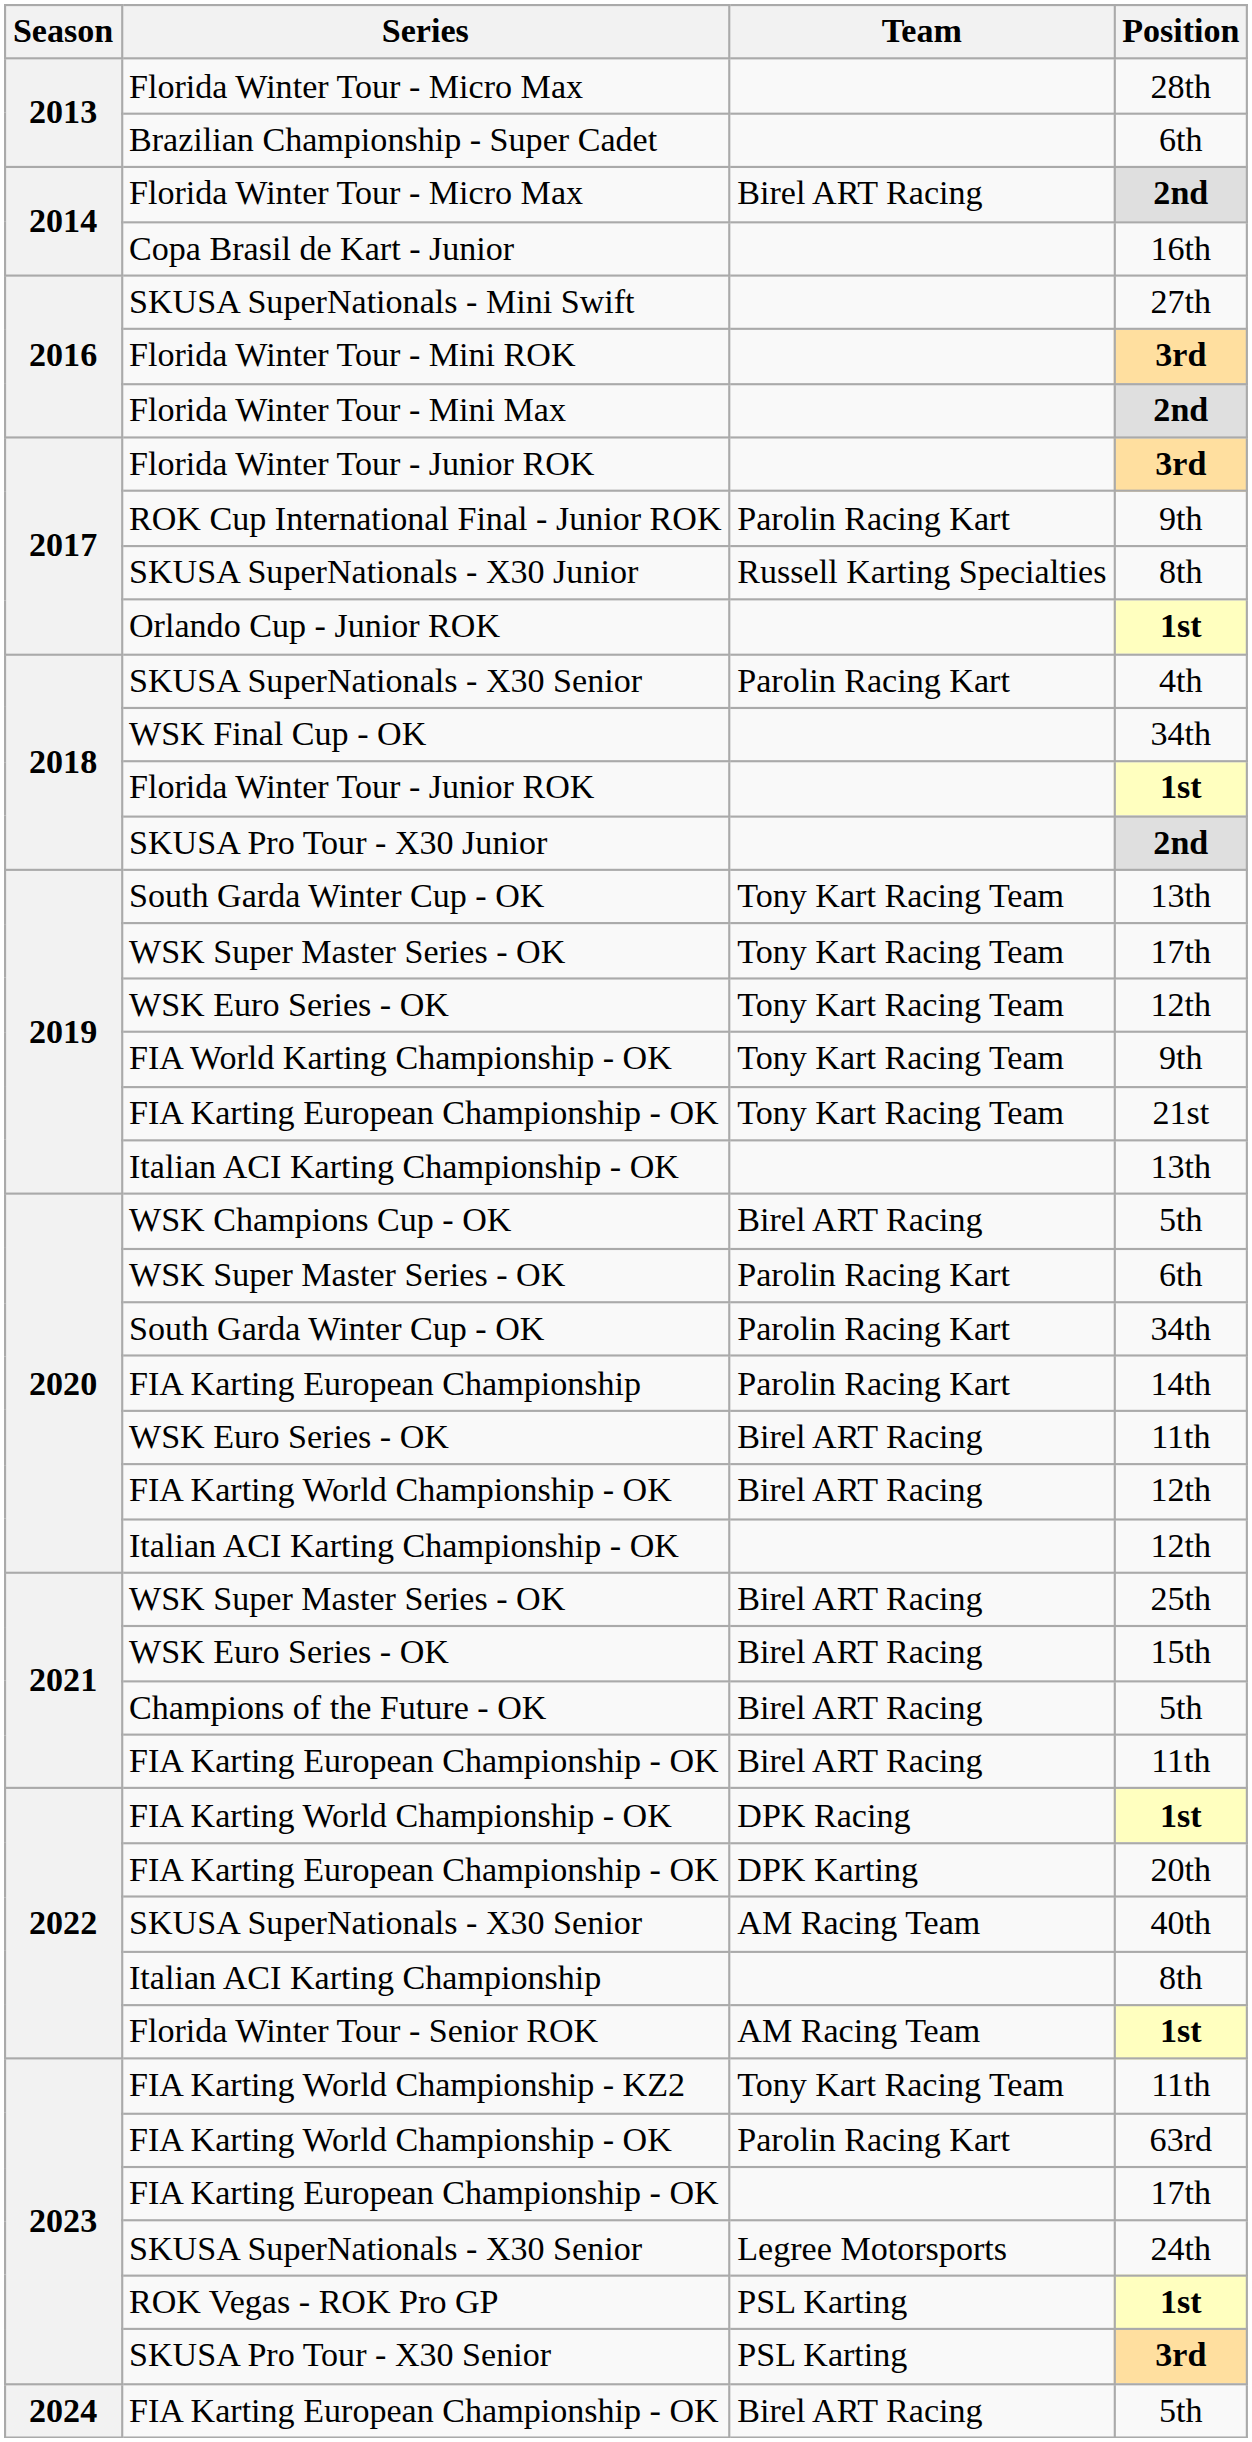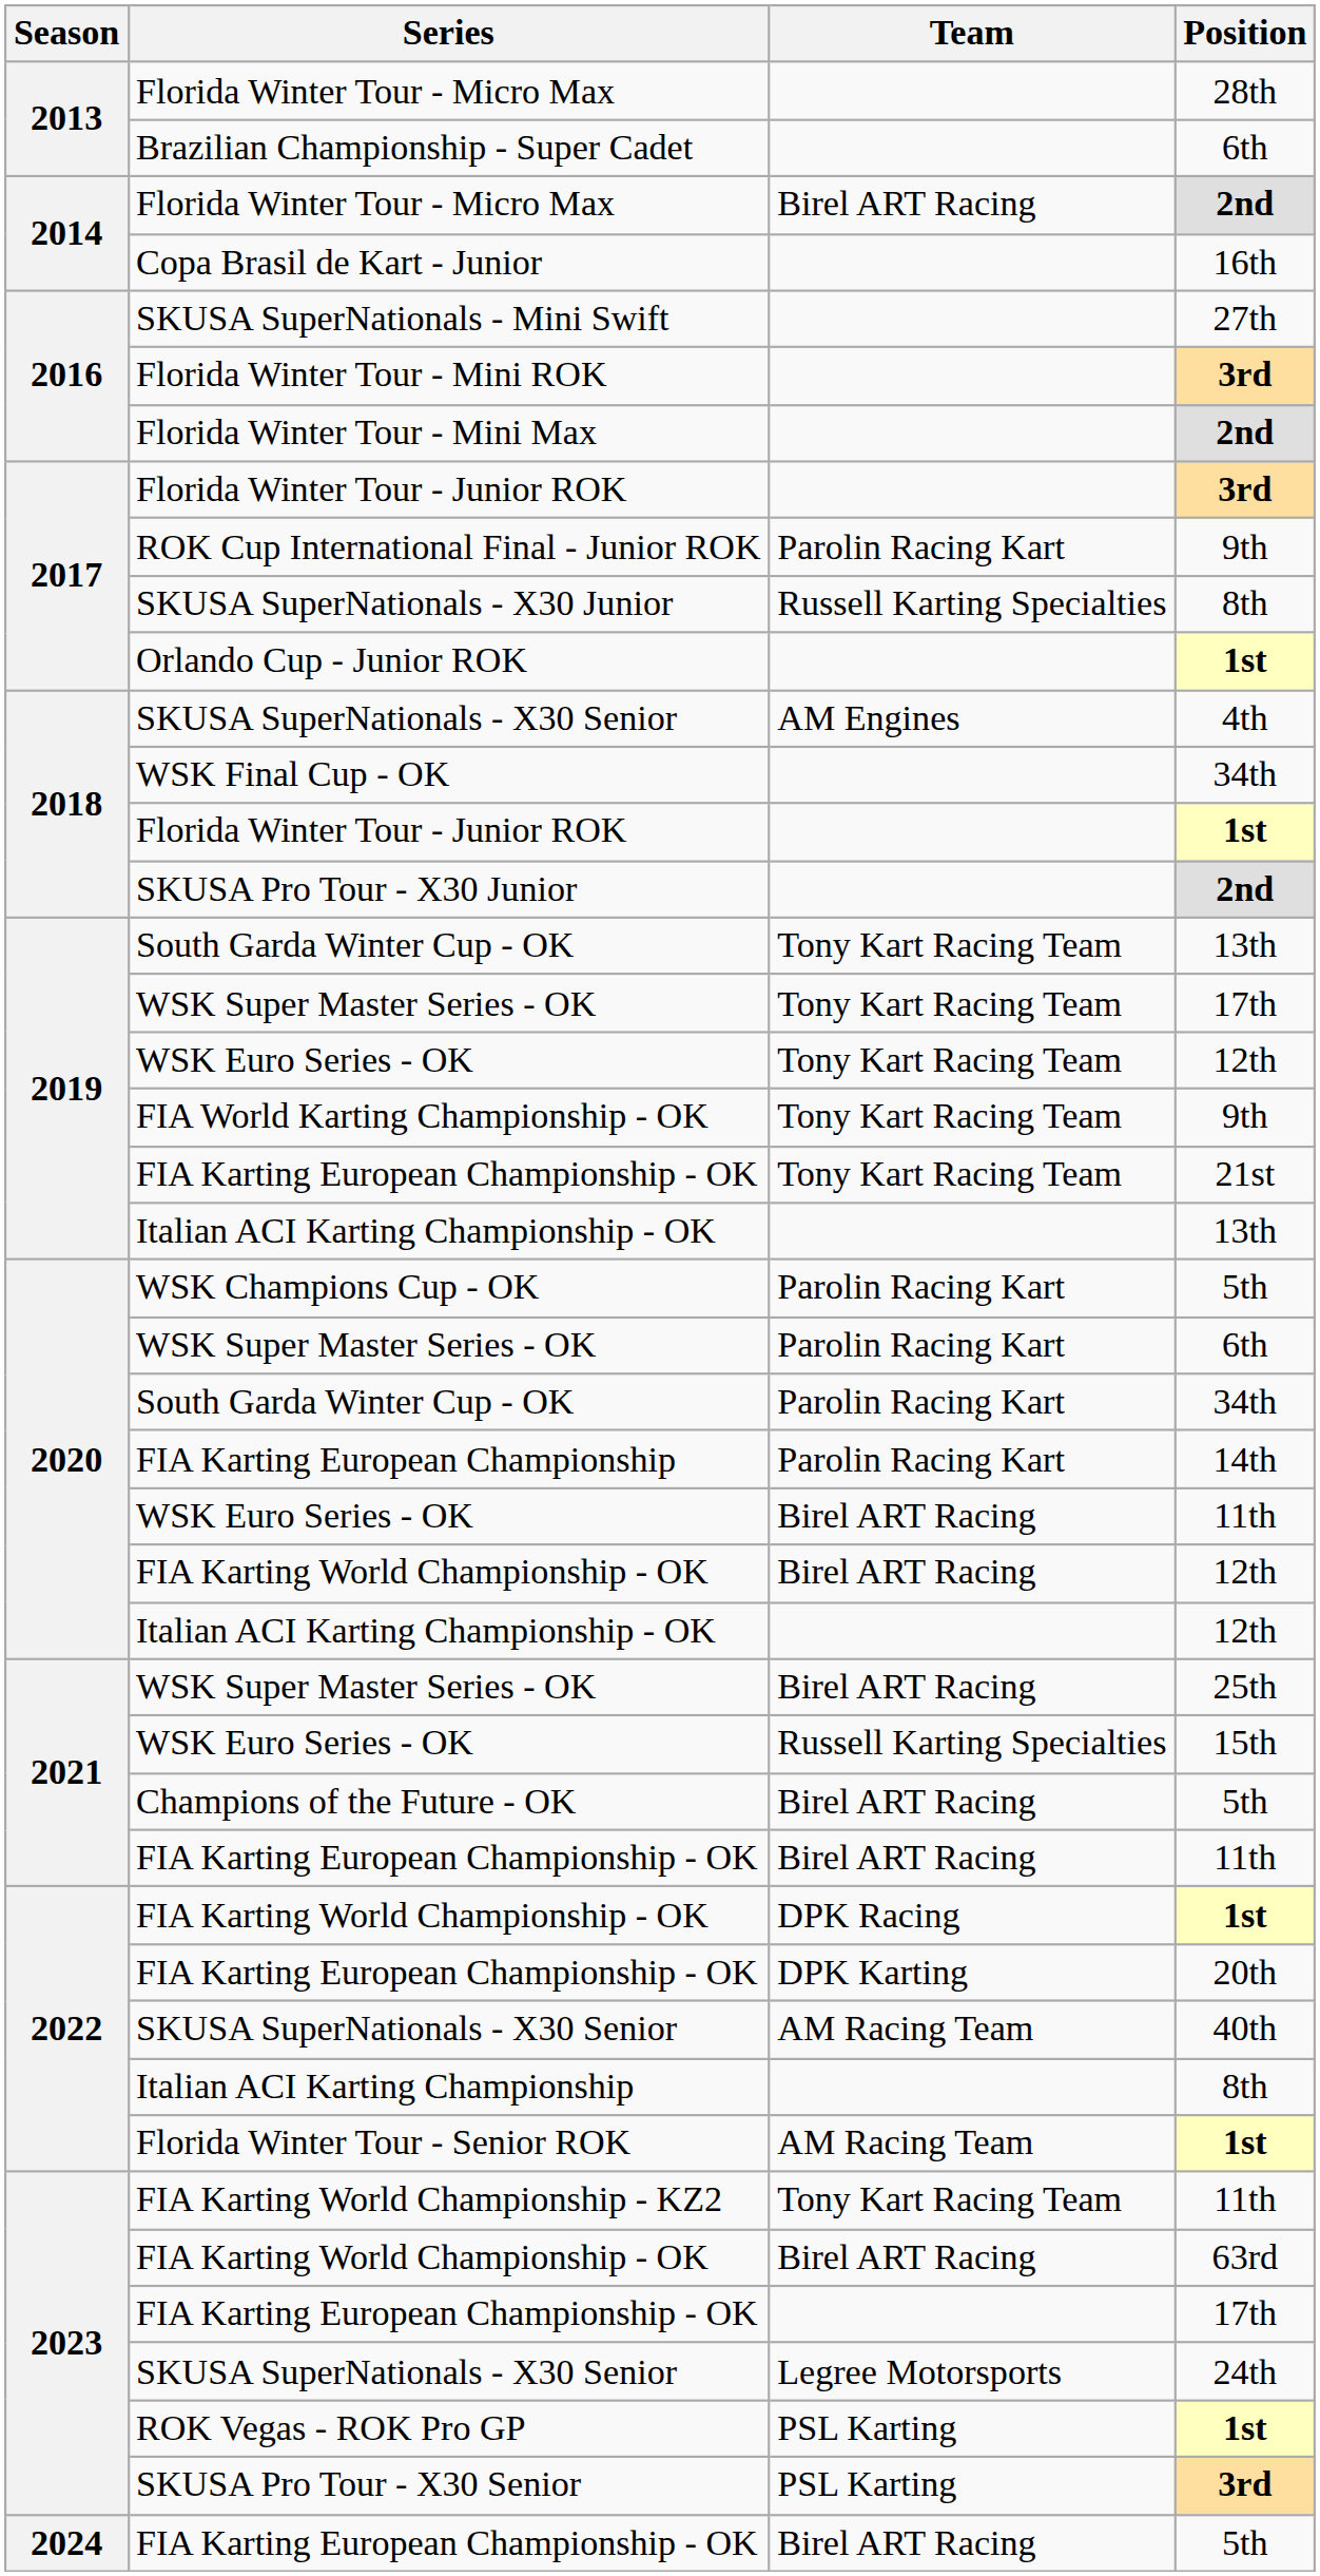SKUSA SuperNationals - X30 Senior / 4th | Team: Parolin Racing Kart -> AM Engines
WSK Champions Cup - OK | Team: Birel ART Racing -> Parolin Racing Kart
WSK Euro Series - OK / 15th | Team: Birel ART Racing -> Russell Karting Specialties
FIA Karting World Championship - OK / 63rd | Team: Parolin Racing Kart -> Birel ART Racing
